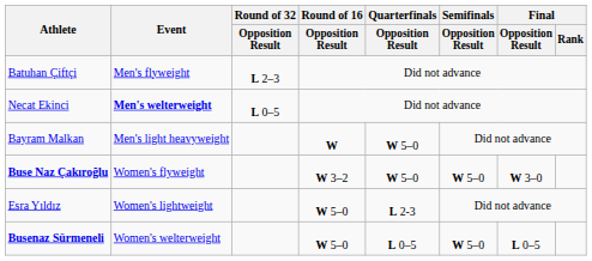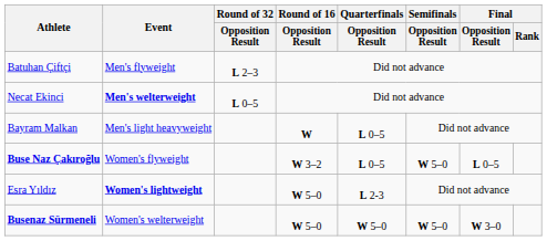Bayram Malkan | Quarterfinals / Opposition Result: W 5–0 -> L 0–5
Buse Naz Çakıroğlu | Quarterfinals / Opposition Result: W 5–0 -> L 0–5
Buse Naz Çakıroğlu | Final / Opposition Result: W 3–0 -> L 0–5
Esra Yıldız | Event: normal -> bold
Busenaz Sürmeneli | Quarterfinals / Opposition Result: L 0–5 -> W 5–0
Busenaz Sürmeneli | Final / Opposition Result: L 0–5 -> W 3–0
